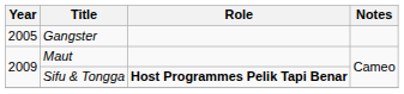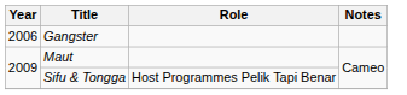Gangster | Year: 2005 -> 2006
Sifu & Tongga | Role: bold -> normal
